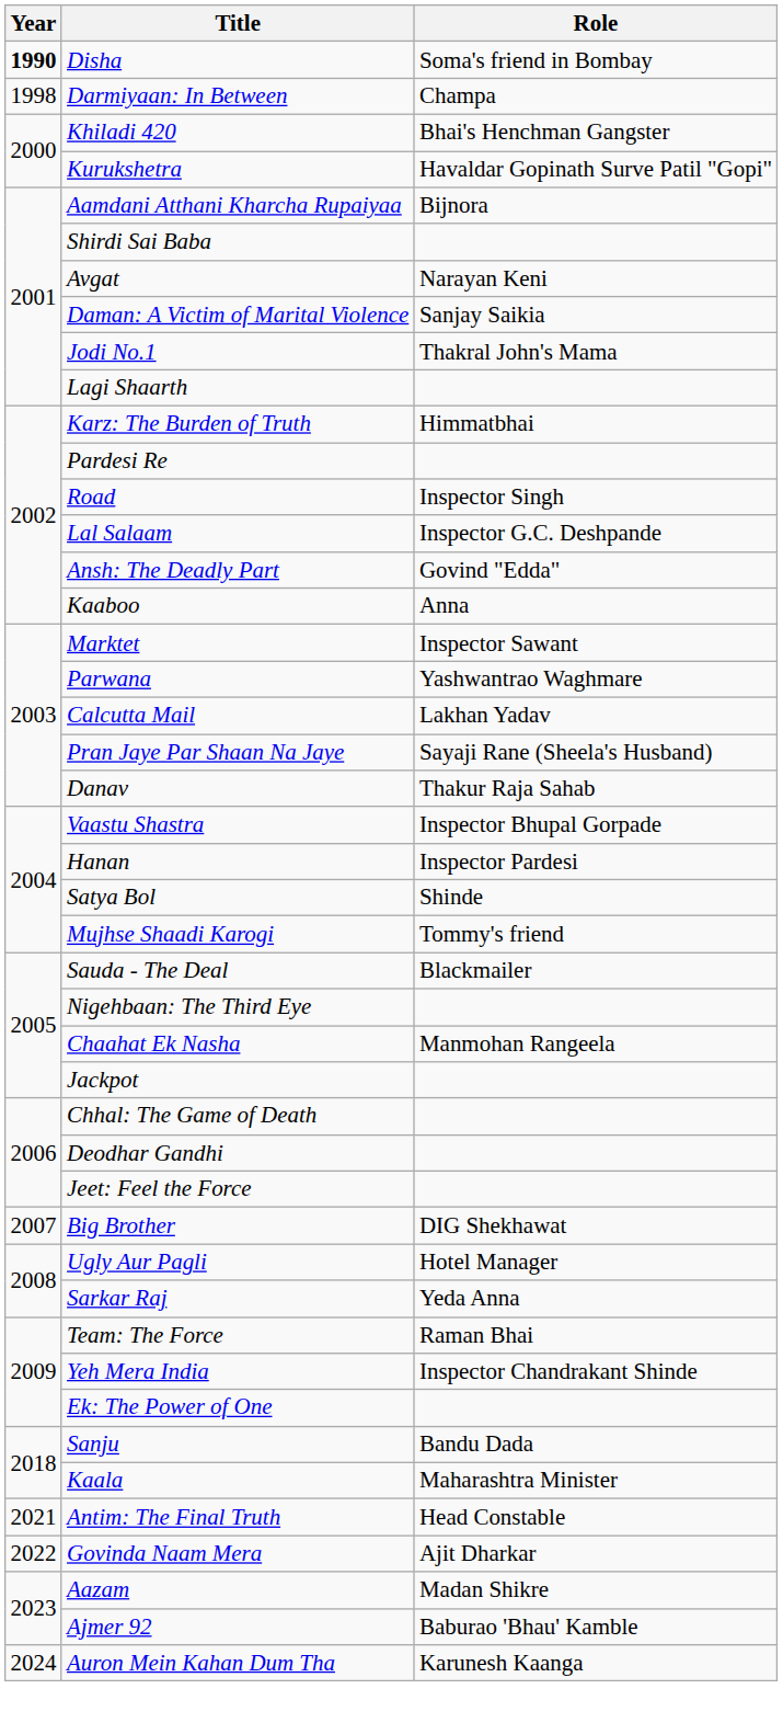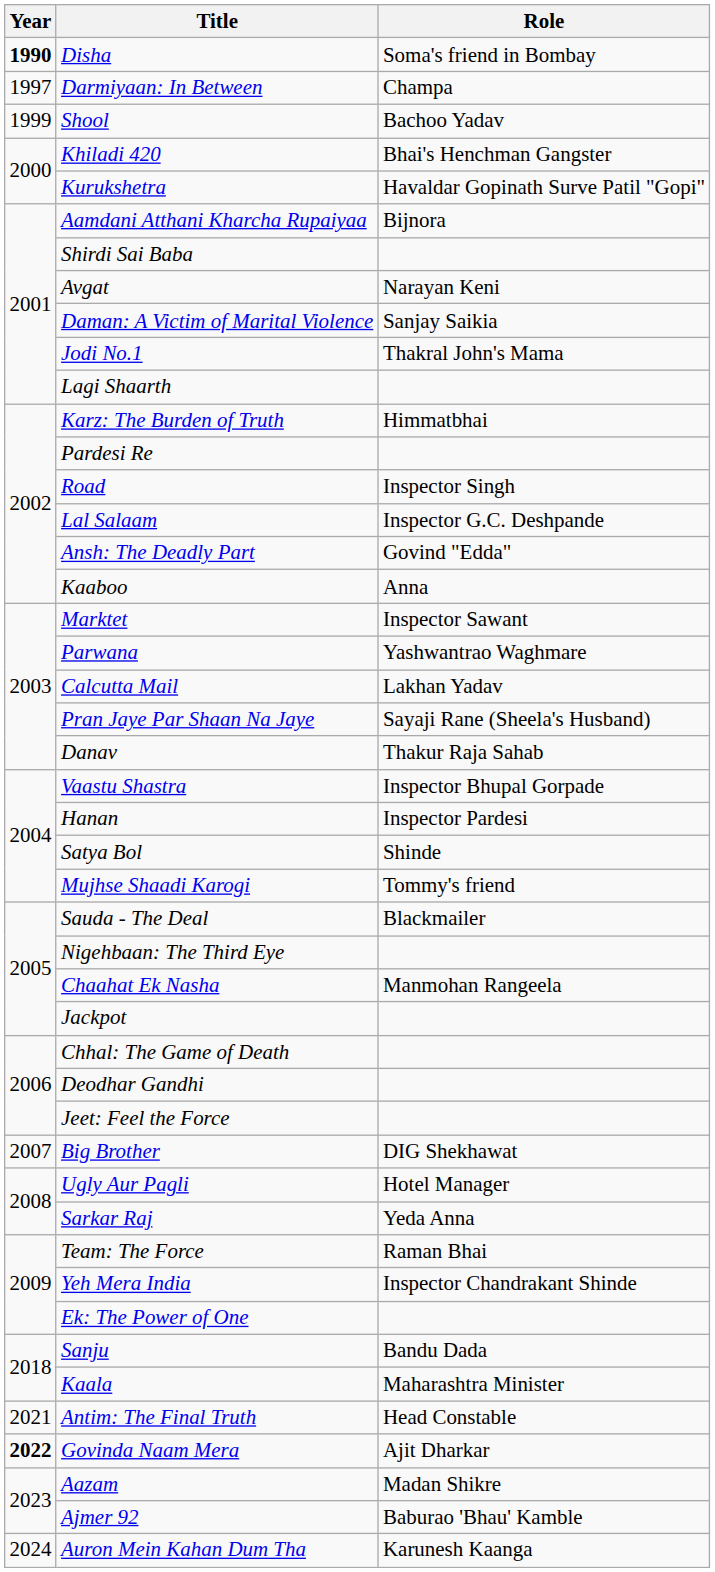Darmiyaan: In Between | Year: 1998 -> 1997
+ row: 1999 | Shool | Bachoo Yadav
Govinda Naam Mera | Year: normal -> bold
